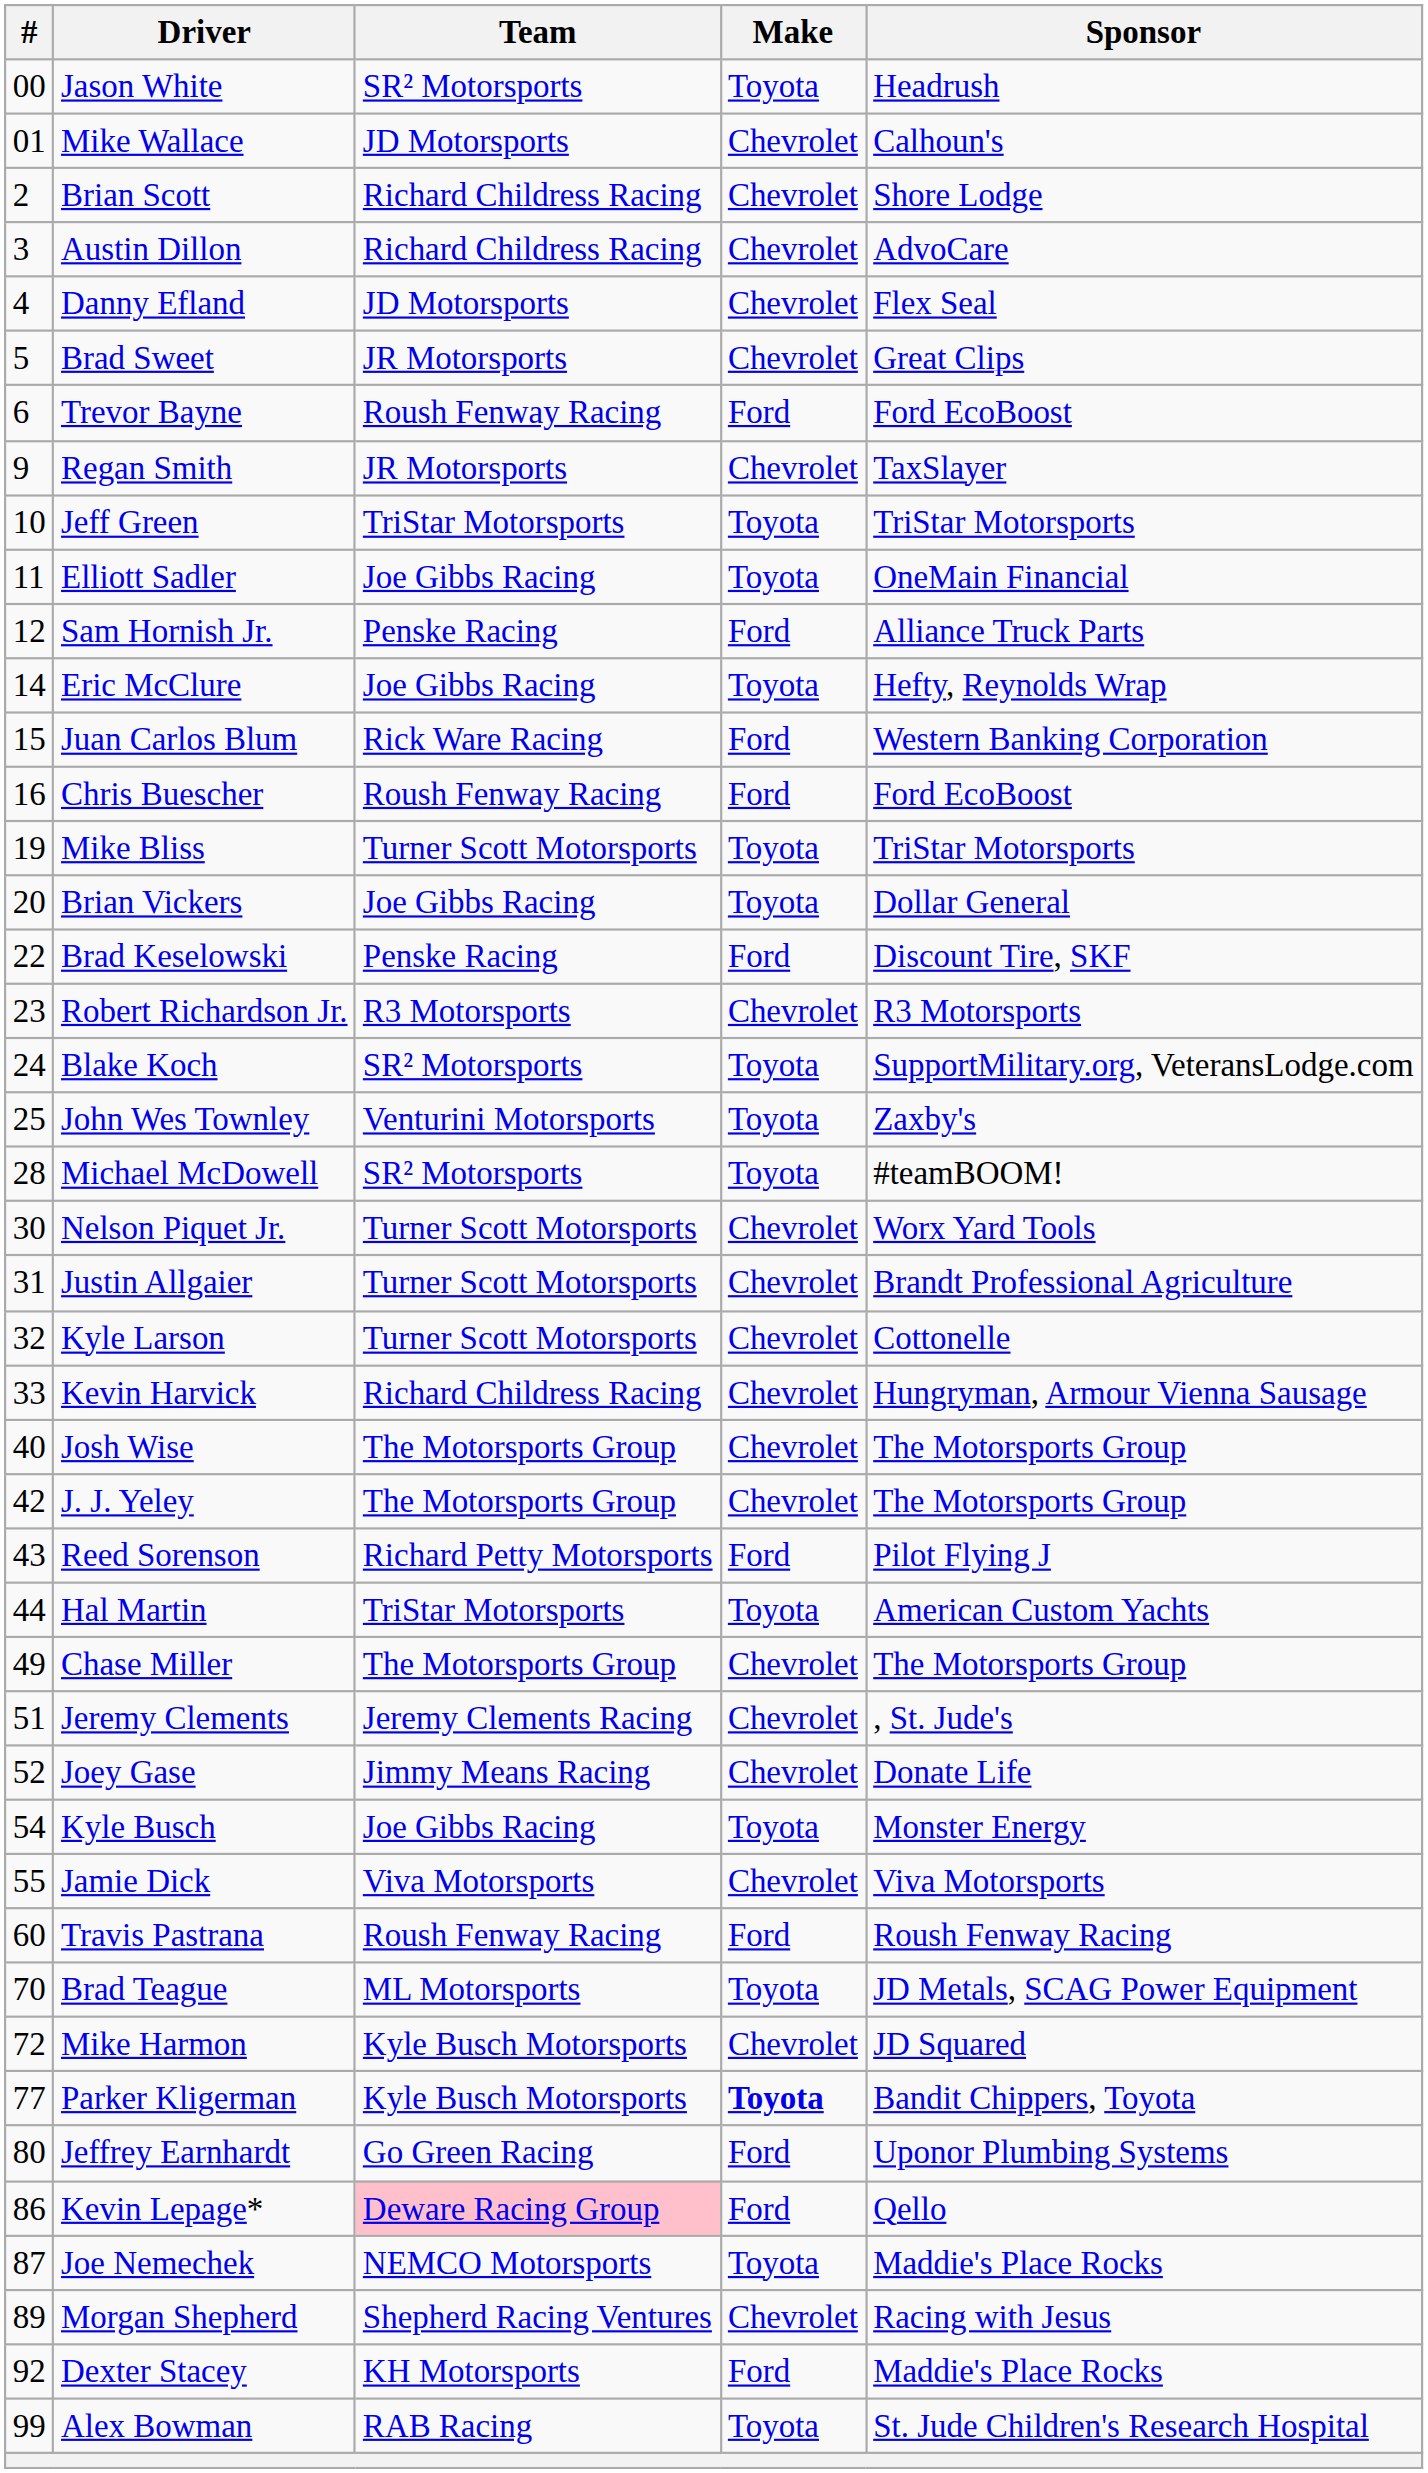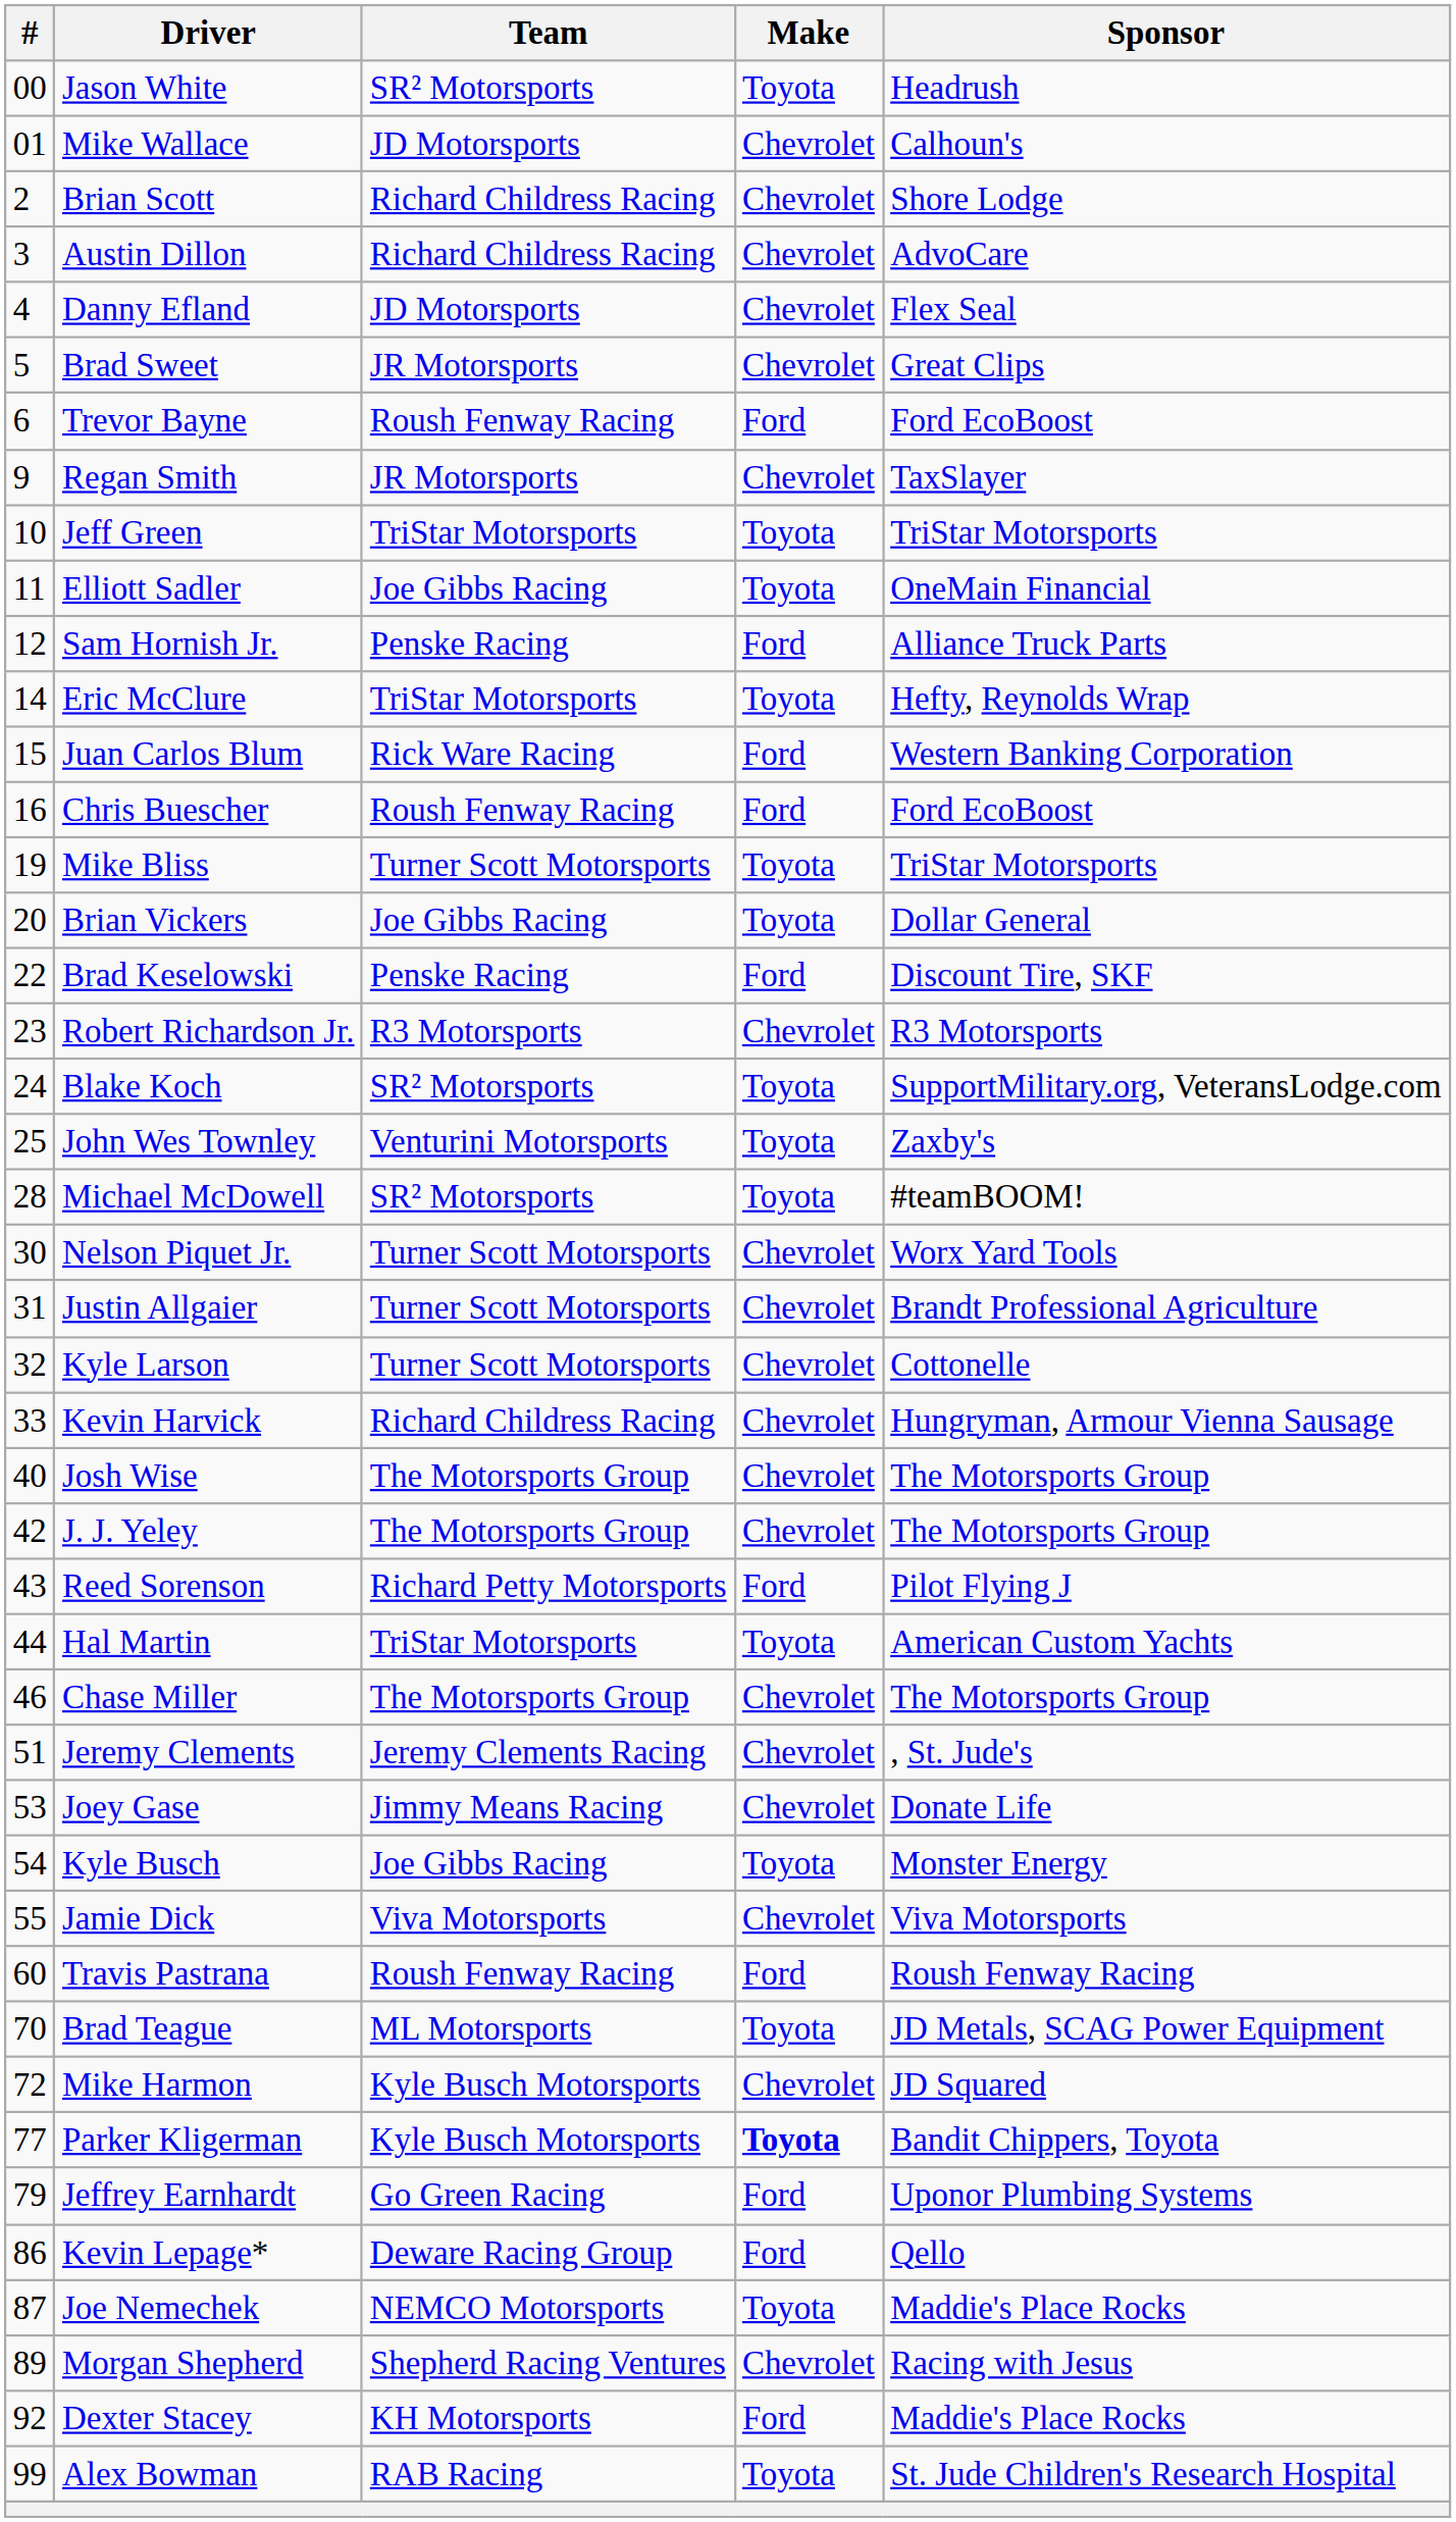Eric McClure | Team: Joe Gibbs Racing -> TriStar Motorsports
Chase Miller | #: 49 -> 46
Joey Gase | #: 52 -> 53
Jeffrey Earnhardt | #: 80 -> 79
Kevin Lepage* | Team: pink background -> no background
